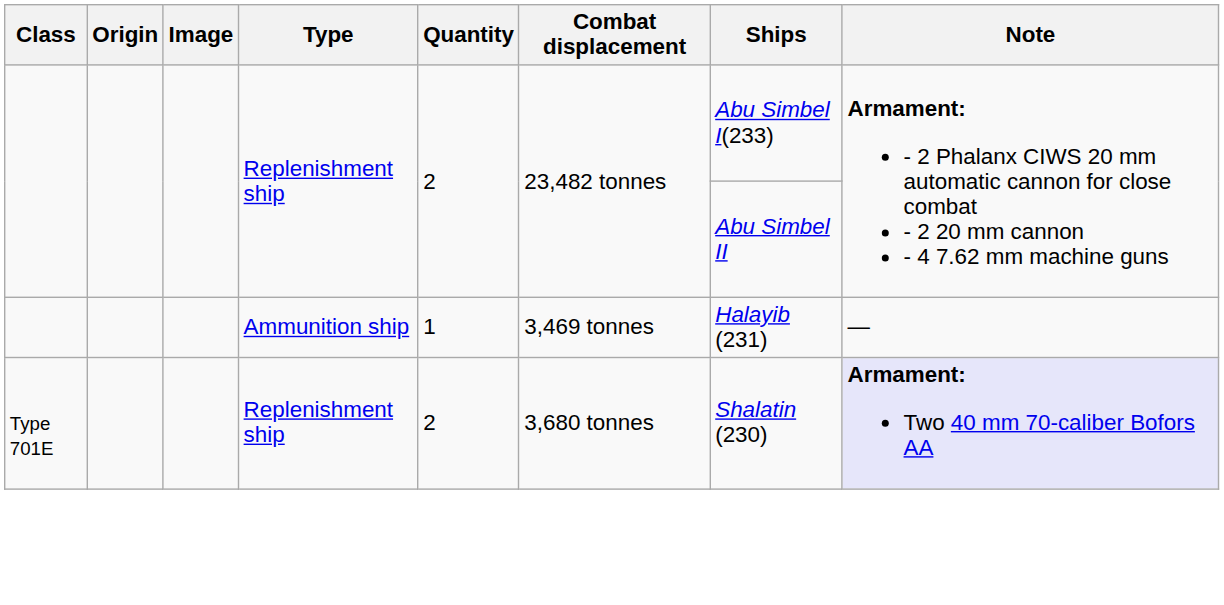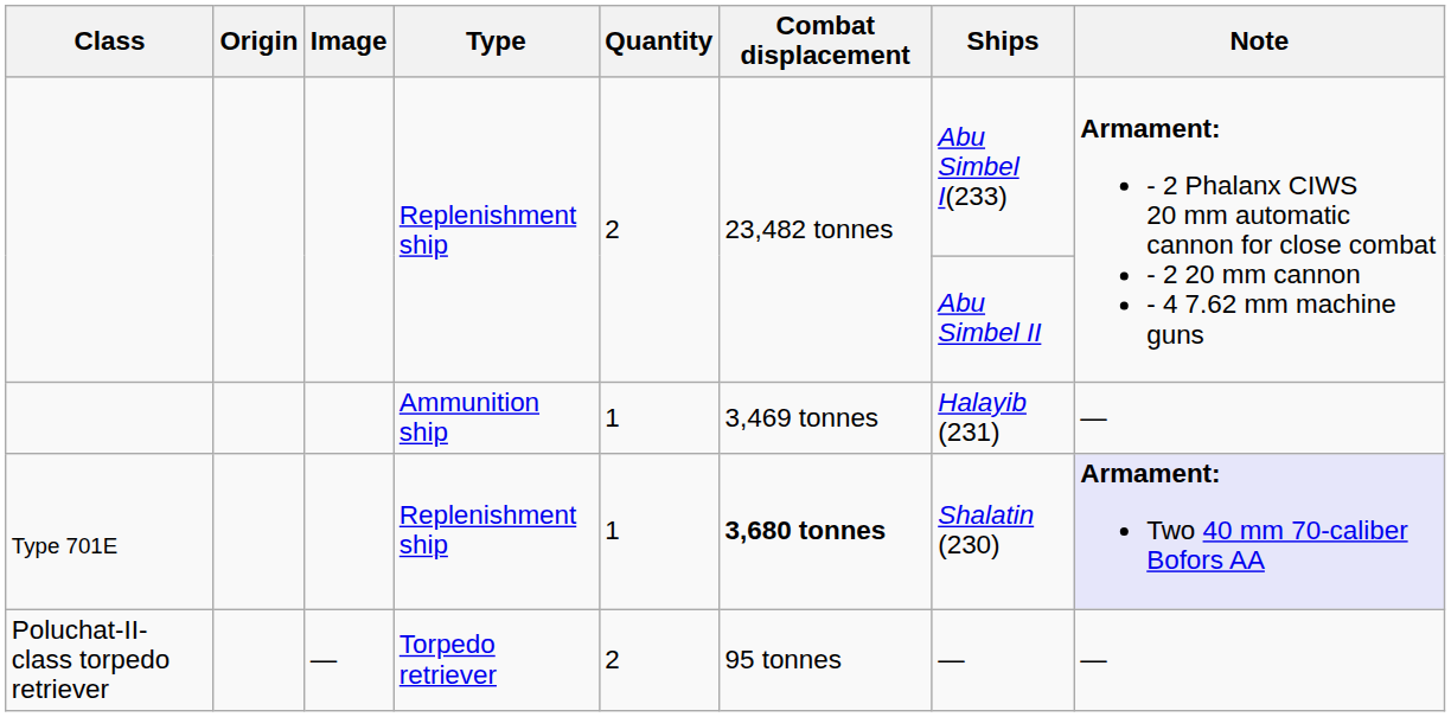Type 701E | Quantity: 2 -> 1
Type 701E | Combat displacement: normal -> bold
+ row: Poluchat-II-class torpedo retriever | — | Torpedo retriever | 2 | 95 tonnes | — | —
